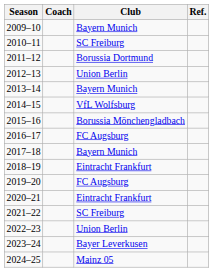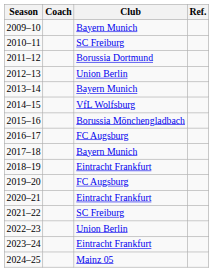2023–24 | Club: Bayer Leverkusen -> Eintracht Frankfurt
